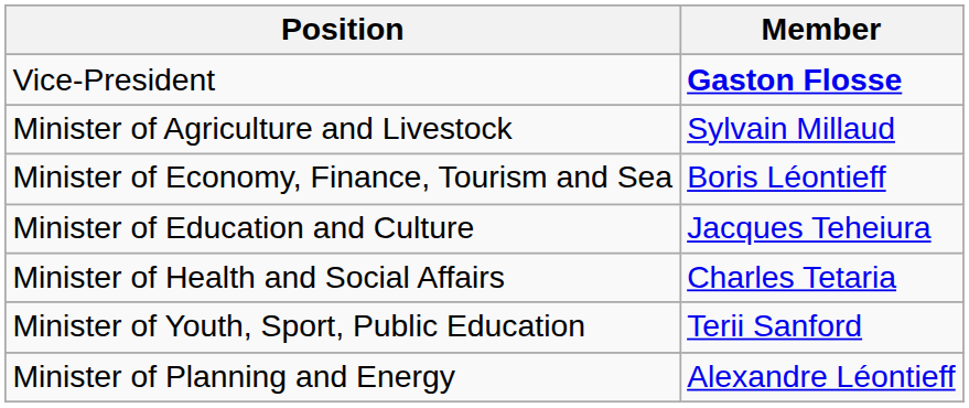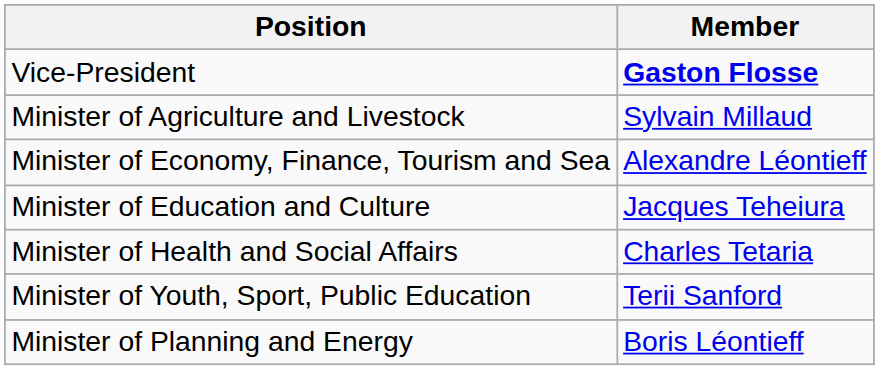Minister of Economy, Finance, Tourism and Sea | Member: Boris Léontieff -> Alexandre Léontieff
Minister of Planning and Energy | Member: Alexandre Léontieff -> Boris Léontieff
